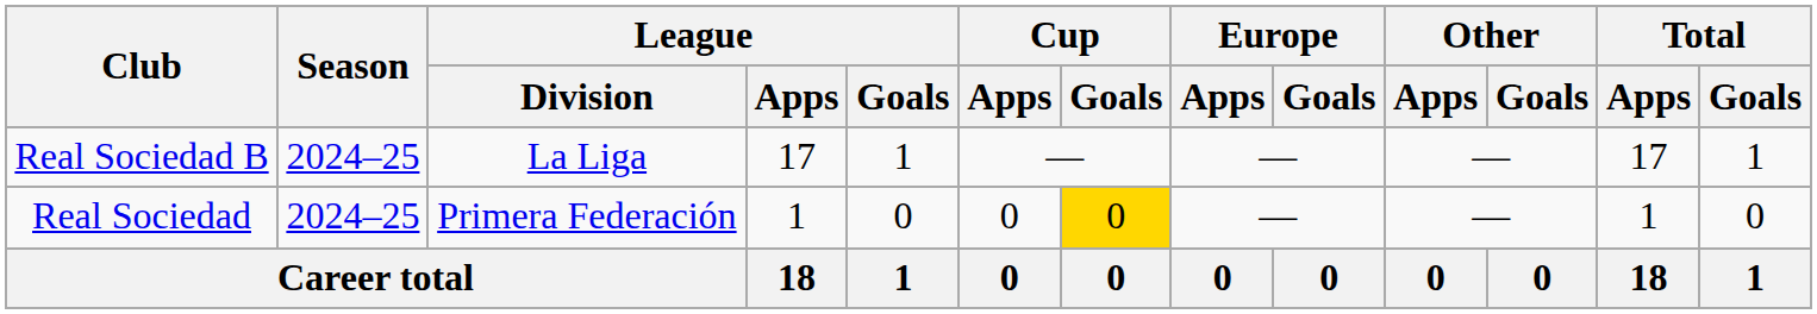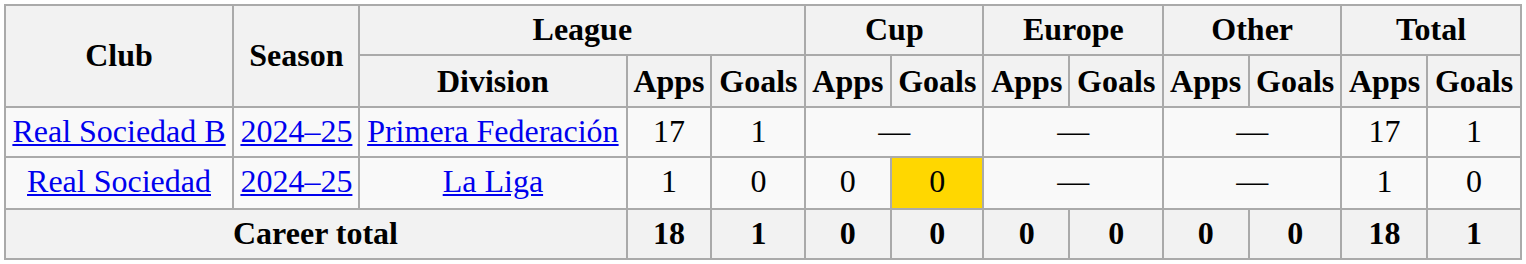Real Sociedad B | League / Division: La Liga -> Primera Federación
Real Sociedad | League / Division: Primera Federación -> La Liga
